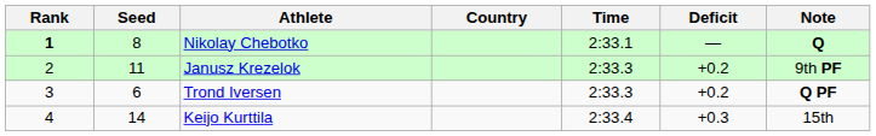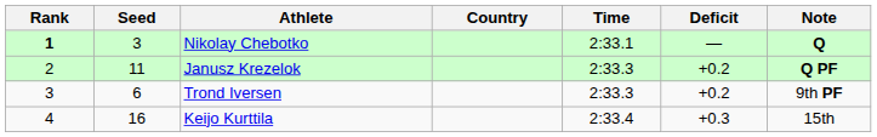Nikolay Chebotko | Seed: 8 -> 3
Janusz Krezelok | Note: 9th PF -> Q PF
Trond Iversen | Note: Q PF -> 9th PF
Keijo Kurttila | Seed: 14 -> 16
